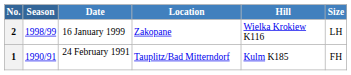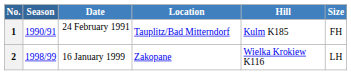rows swapped: 1 <-> 2
